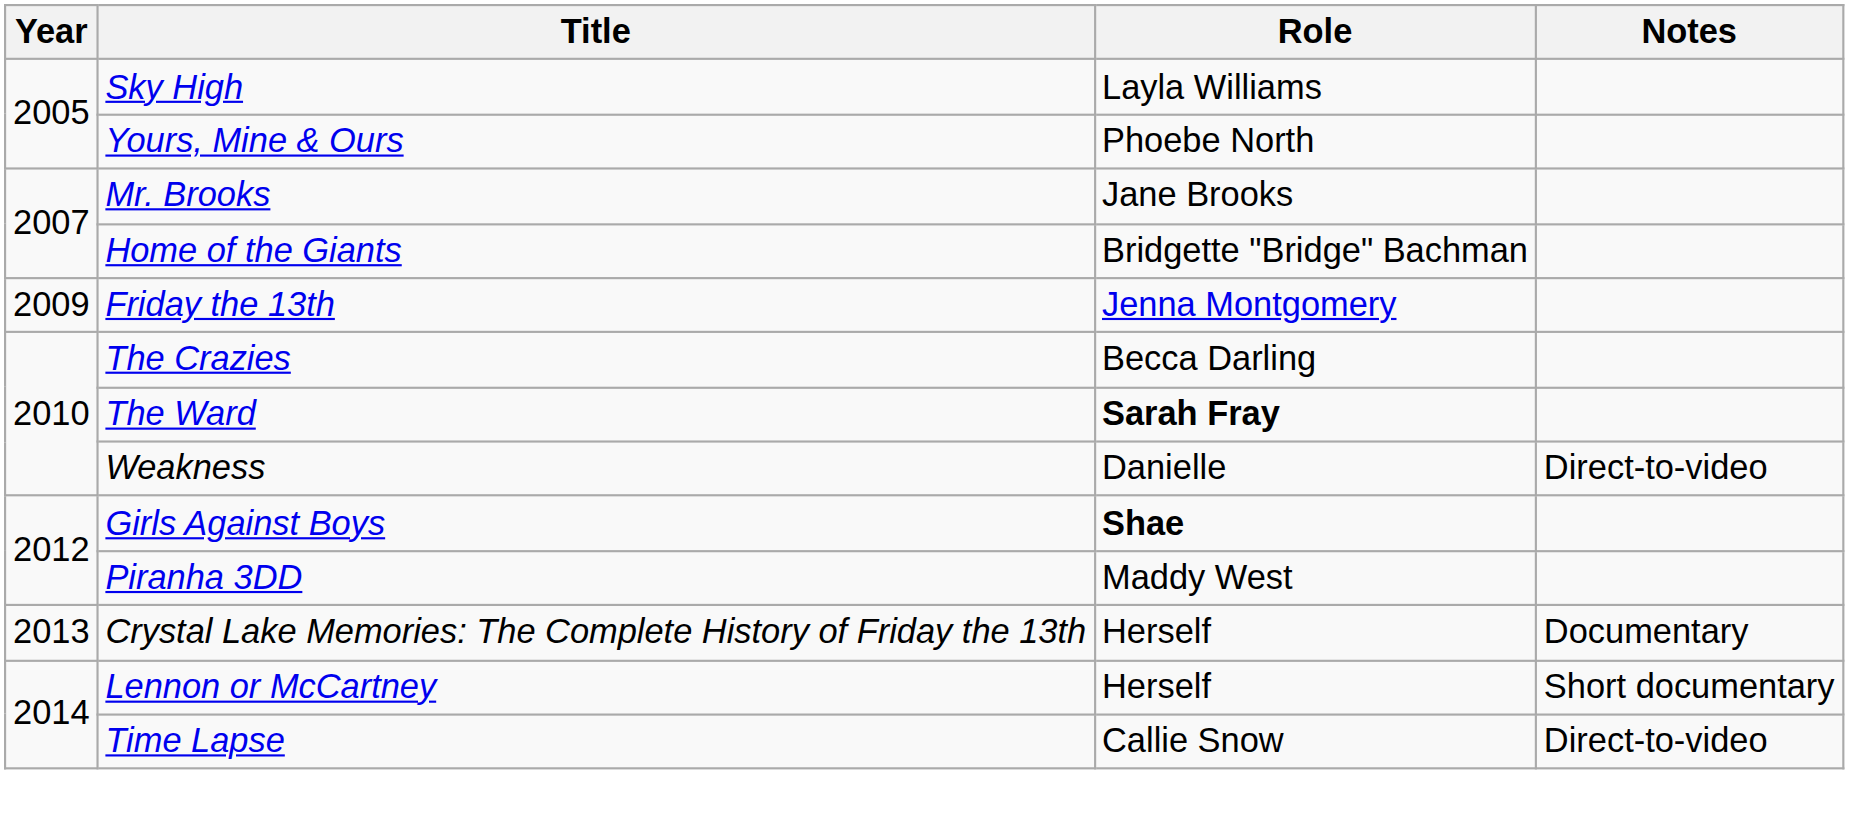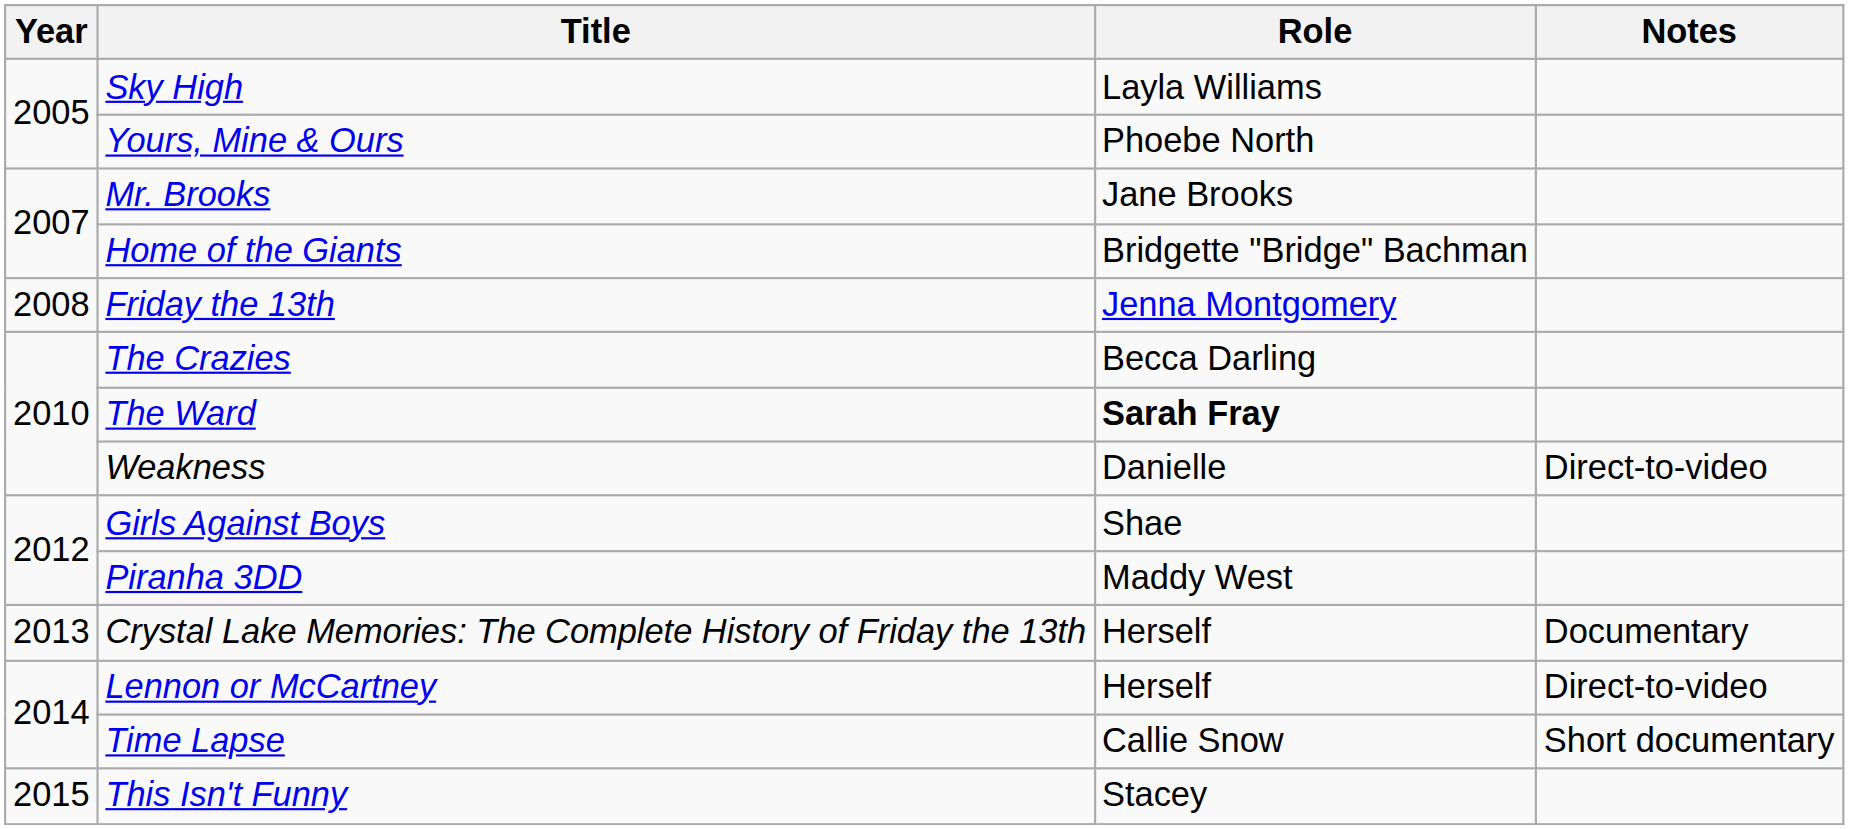Friday the 13th | Year: 2009 -> 2008
Girls Against Boys | Role: bold -> normal
Lennon or McCartney | Notes: Short documentary -> Direct-to-video
Time Lapse | Notes: Direct-to-video -> Short documentary
+ row: 2015 | This Isn't Funny | Stacey
